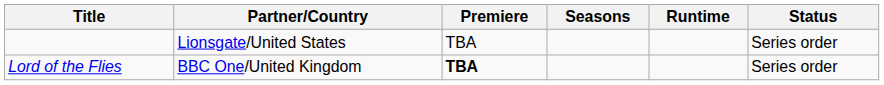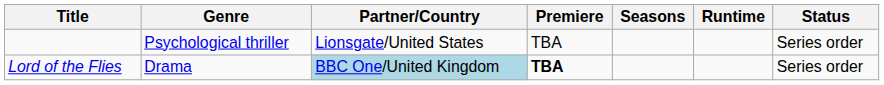+ column: Genre | Psychological thriller | Drama
Lord of the Flies | Partner/Country: no background -> lightblue background
